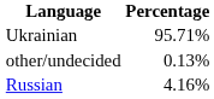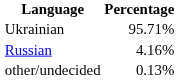rows swapped: Russian <-> other/undecided
